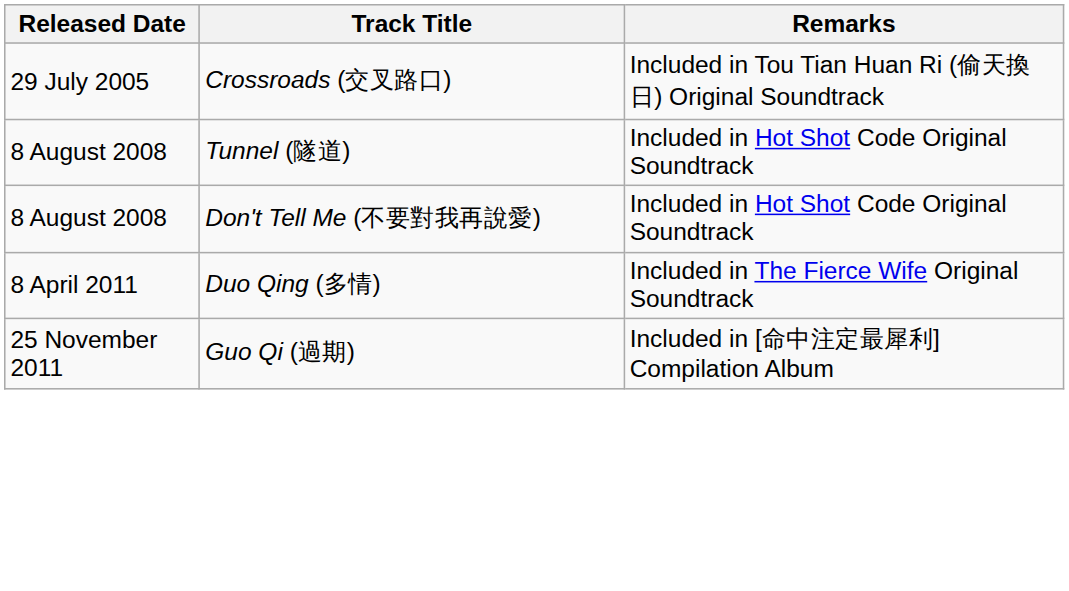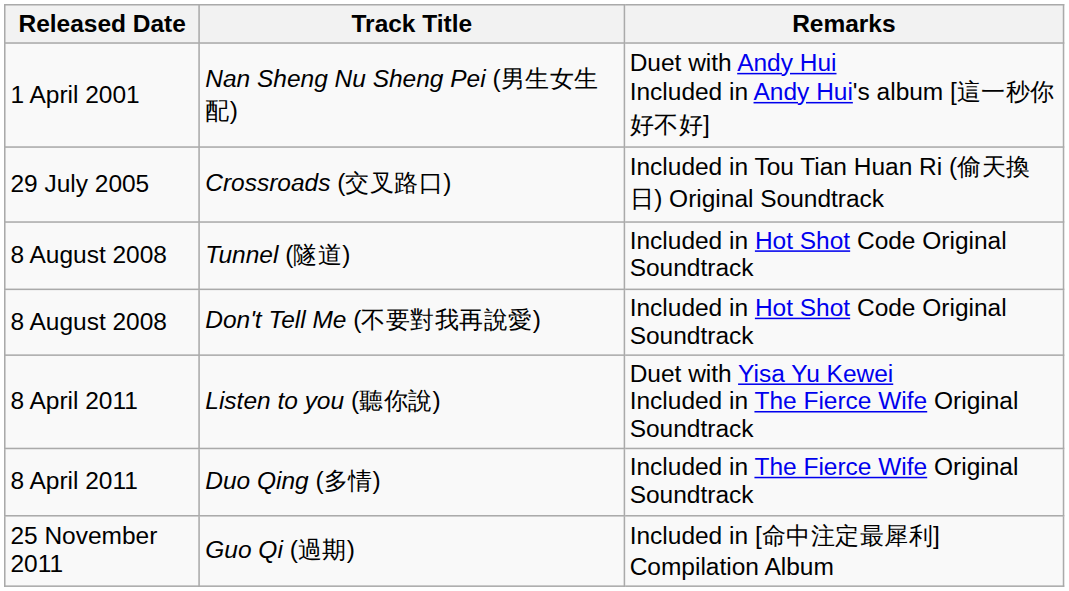+ row: 1 April 2001 | Nan Sheng Nu Sheng Pei (男生女生配) | Duet with Andy Hui Included in Andy Hui's album [這一秒你好不好]
+ row: 8 April 2011 | Listen to you (聽你說) | Duet with Yisa Yu Kewei Included in The Fierce Wife Original Soundtrack
